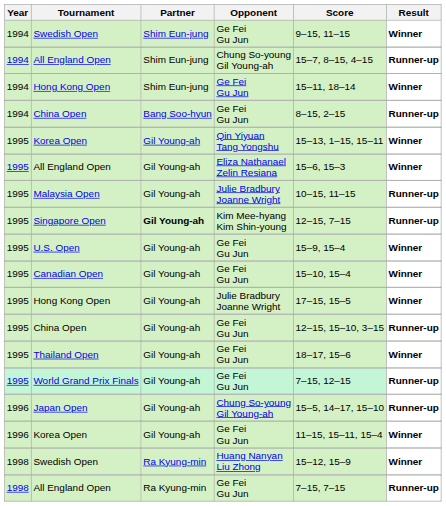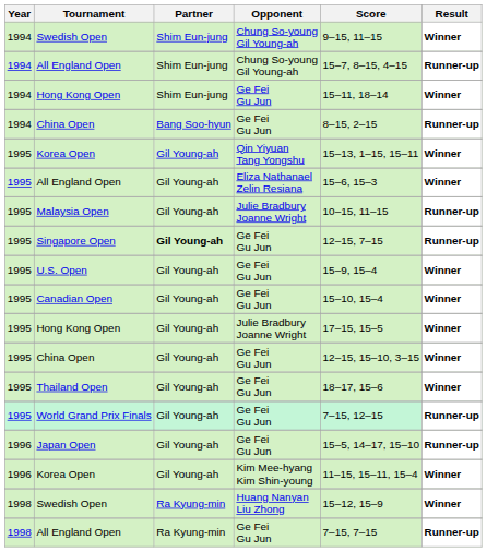1994 / Swedish Open | Opponent: Ge Fei Gu Jun -> Chung So-young Gil Young-ah
Singapore Open | Opponent: Kim Mee-hyang Kim Shin-young -> Ge Fei Gu Jun
1995 / China Open | Result: Runner-up -> Winner
Japan Open | Opponent: Chung So-young Gil Young-ah -> Ge Fei Gu Jun
1996 / Korea Open | Opponent: Ge Fei Gu Jun -> Kim Mee-hyang Kim Shin-young
